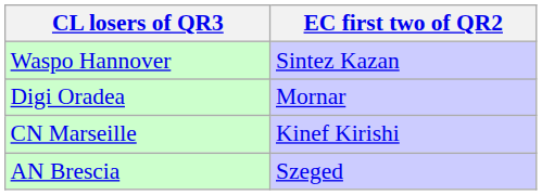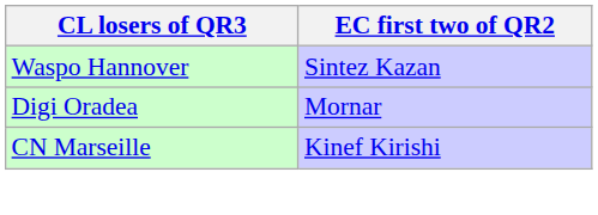- row: AN Brescia | Szeged
